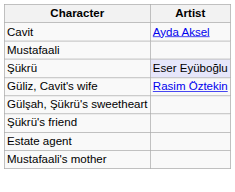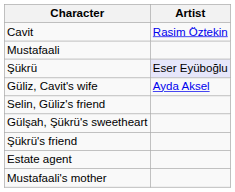Cavit | Artist: Ayda Aksel -> Rasim Öztekin
Güliz, Cavit's wife | Artist: Rasim Öztekin -> Ayda Aksel
+ row: Selin, Güliz's friend
